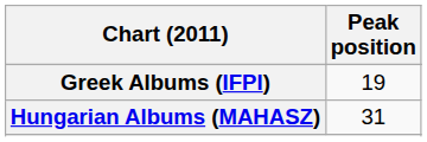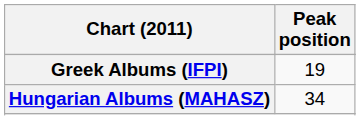Hungarian Albums (MAHASZ) | Peak position: 31 -> 34
